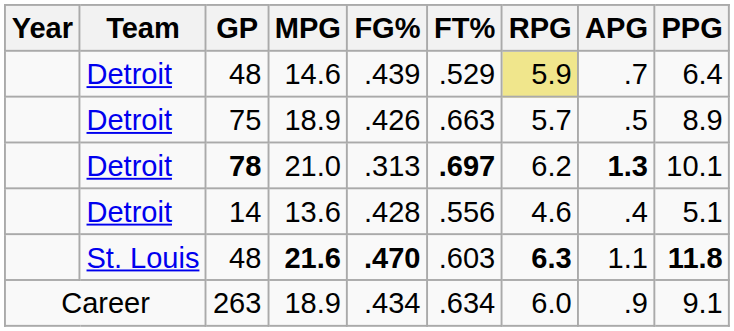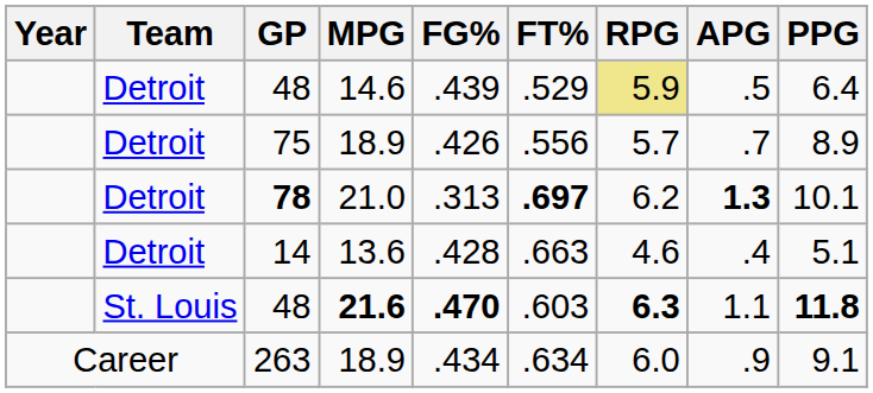48 / 14.6 | APG: .7 -> .5
75 | FT%: .663 -> .556
75 | APG: .5 -> .7
14 | FT%: .556 -> .663
